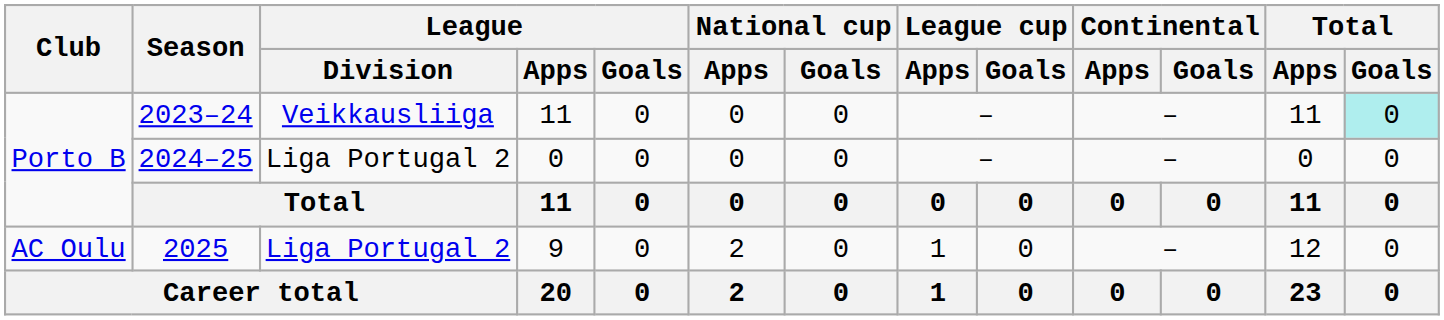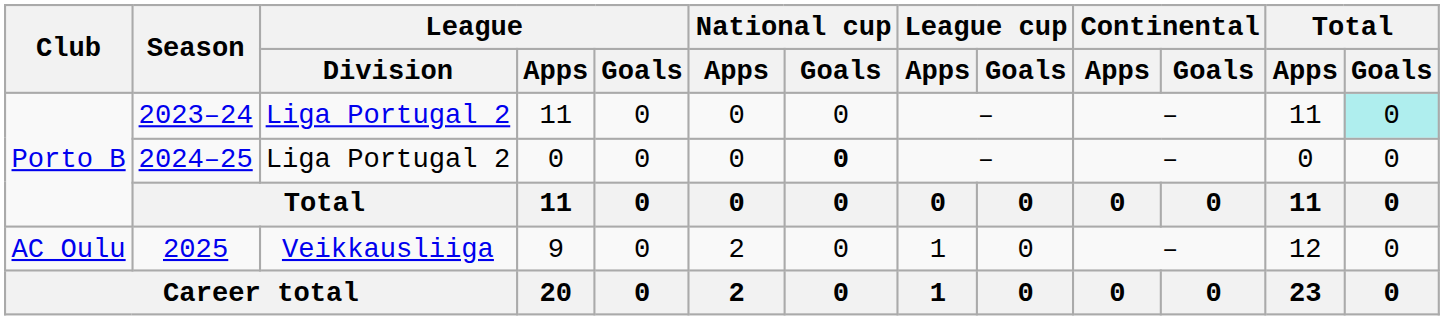2023–24 | League / Division: Veikkausliiga -> Liga Portugal 2
2024–25 | National cup / Goals: normal -> bold
2025 | League / Division: Liga Portugal 2 -> Veikkausliiga
